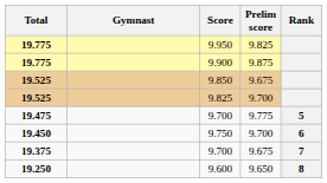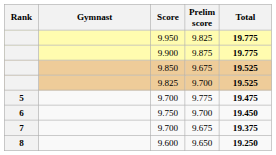columns swapped: Rank <-> Total
